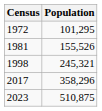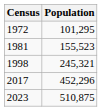1981 | Population: 155,526 -> 155,523
2017 | Population: 358,296 -> 452,296
